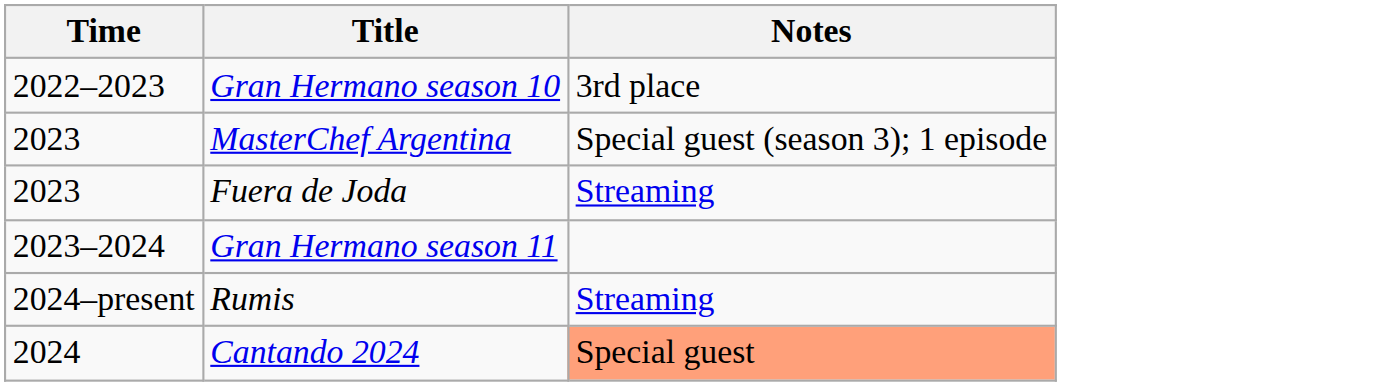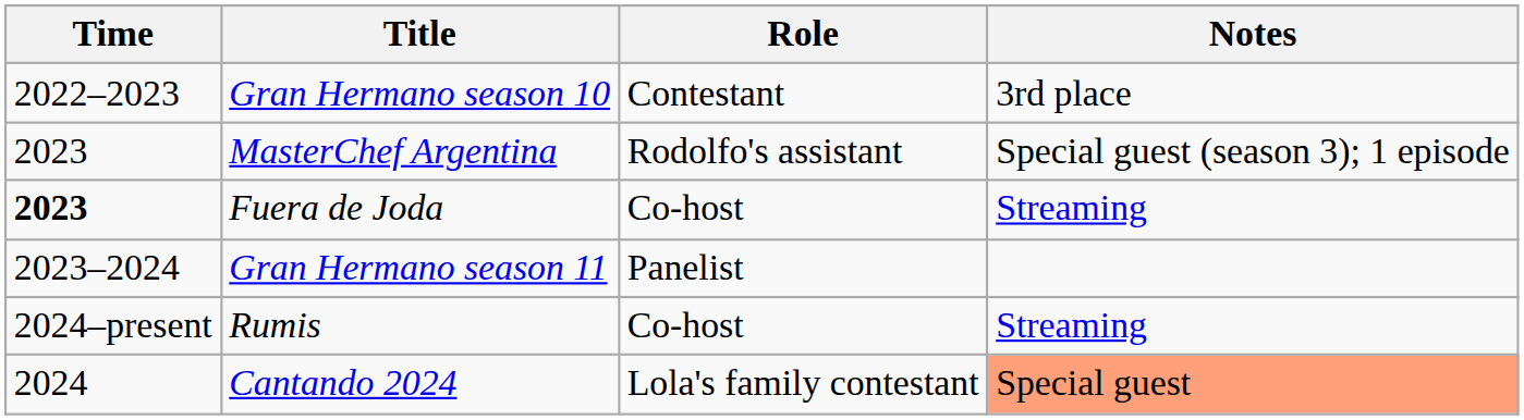+ column: Role | Contestant | Rodolfo's assistant | Co-host | Panelist | Co-host | Lola's family contestant
Fuera de Joda | Time: normal -> bold
